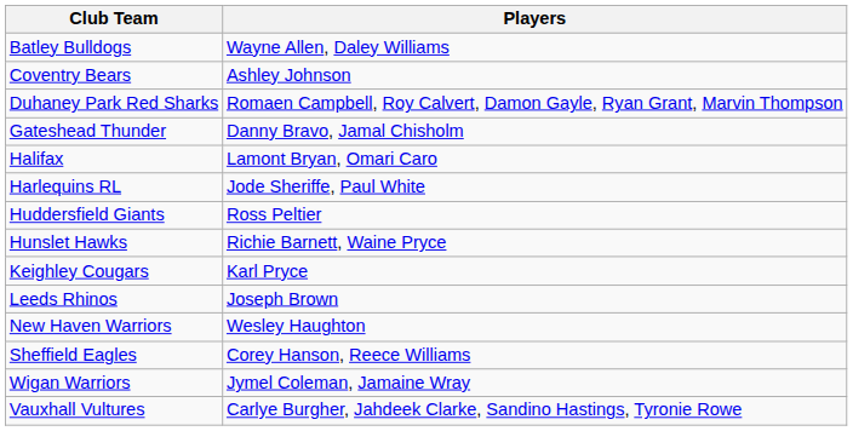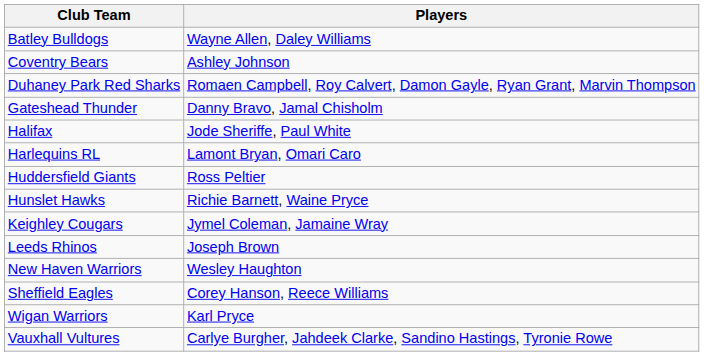Halifax | Players: Lamont Bryan, Omari Caro -> Jode Sheriffe, Paul White
Harlequins RL | Players: Jode Sheriffe, Paul White -> Lamont Bryan, Omari Caro
Keighley Cougars | Players: Karl Pryce -> Jymel Coleman, Jamaine Wray
Wigan Warriors | Players: Jymel Coleman, Jamaine Wray -> Karl Pryce
